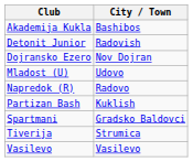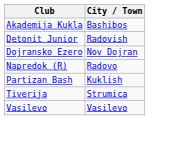- row: Mladost (U) | Udovo
- row: Spartmani | Gradsko Baldovci
